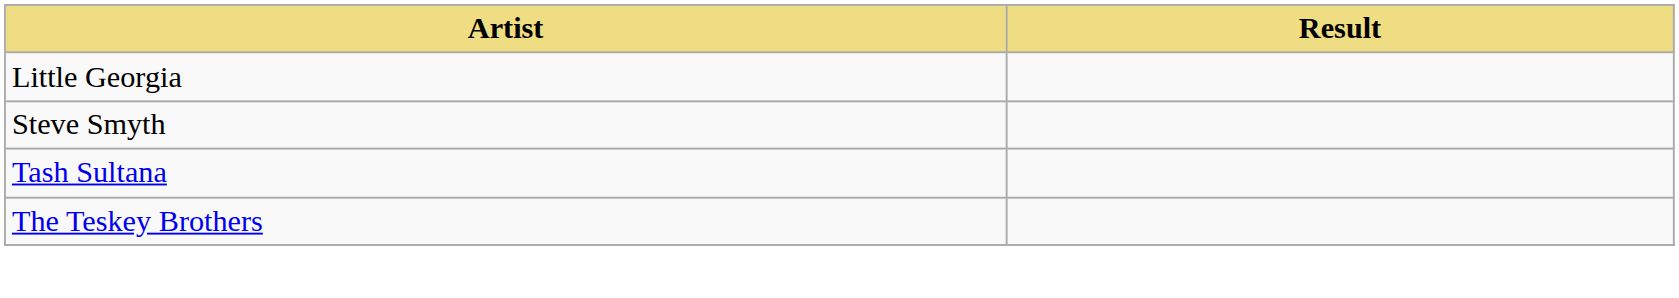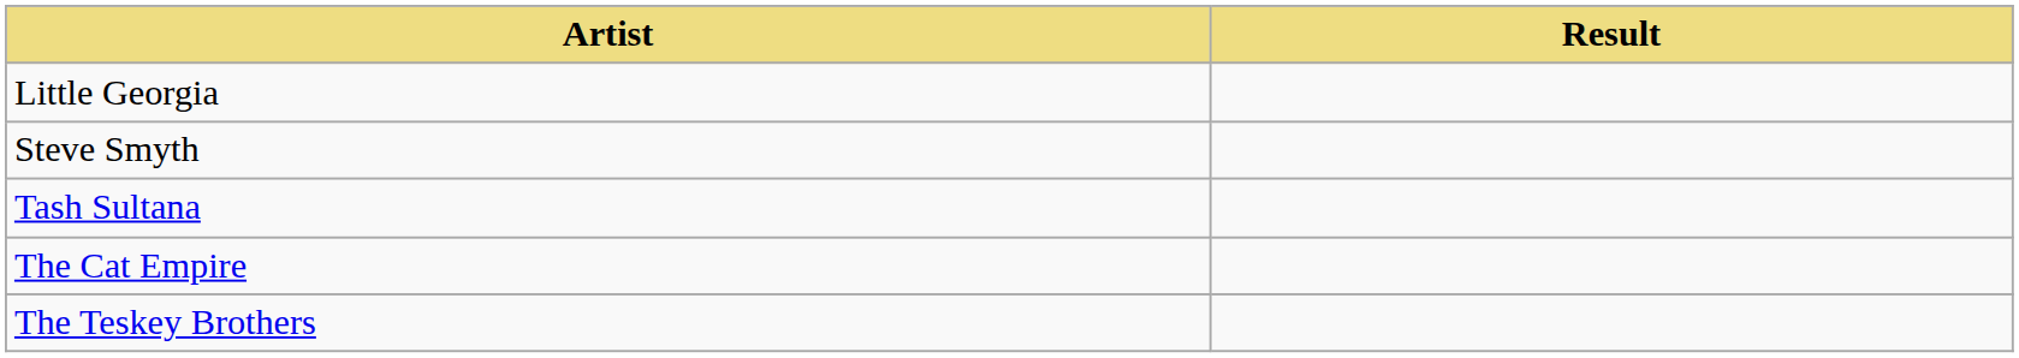+ row: The Cat Empire
